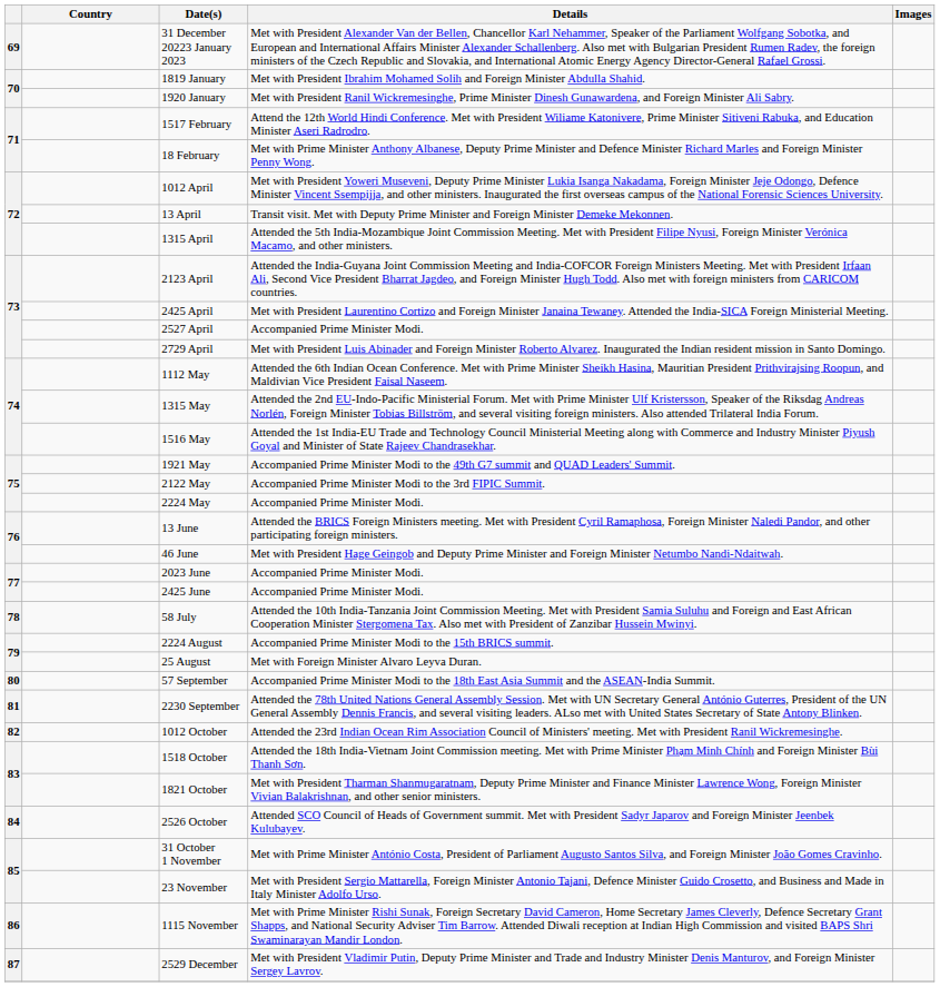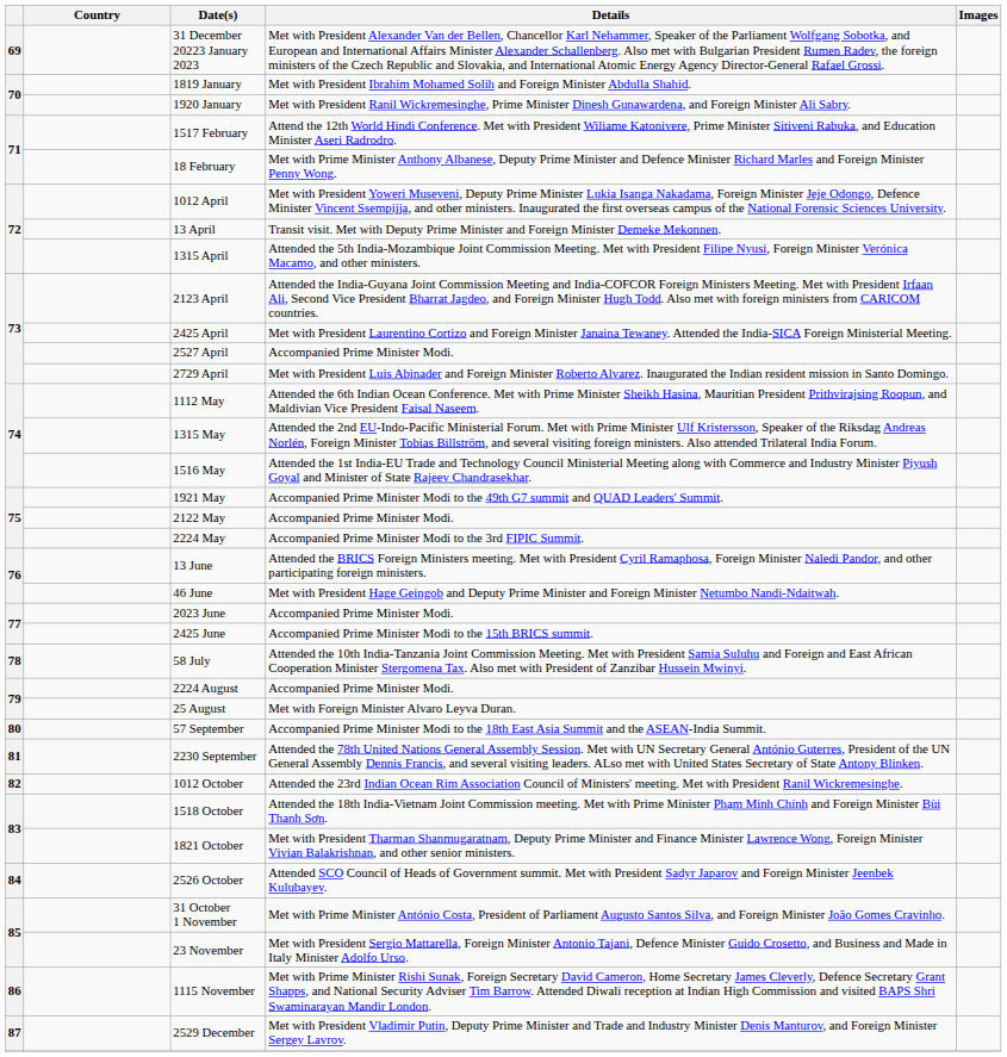2122 May | Details: Accompanied Prime Minister Modi to the 3rd FIPIC Summit. -> Accompanied Prime Minister Modi.
2224 May | Details: Accompanied Prime Minister Modi. -> Accompanied Prime Minister Modi to the 3rd FIPIC Summit.
2425 June | Details: Accompanied Prime Minister Modi. -> Accompanied Prime Minister Modi to the 15th BRICS summit.
2224 August | Details: Accompanied Prime Minister Modi to the 15th BRICS summit. -> Accompanied Prime Minister Modi.
